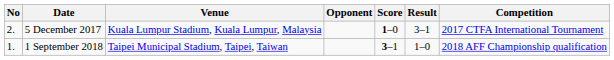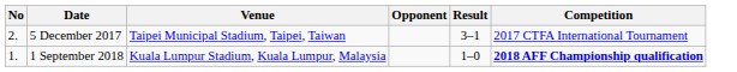- column: Score | 1–0 | 3–1
5 December 2017 | Venue: Kuala Lumpur Stadium, Kuala Lumpur, Malaysia -> Taipei Municipal Stadium, Taipei, Taiwan
1 September 2018 | Venue: Taipei Municipal Stadium, Taipei, Taiwan -> Kuala Lumpur Stadium, Kuala Lumpur, Malaysia
1 September 2018 | Competition: normal -> bold
